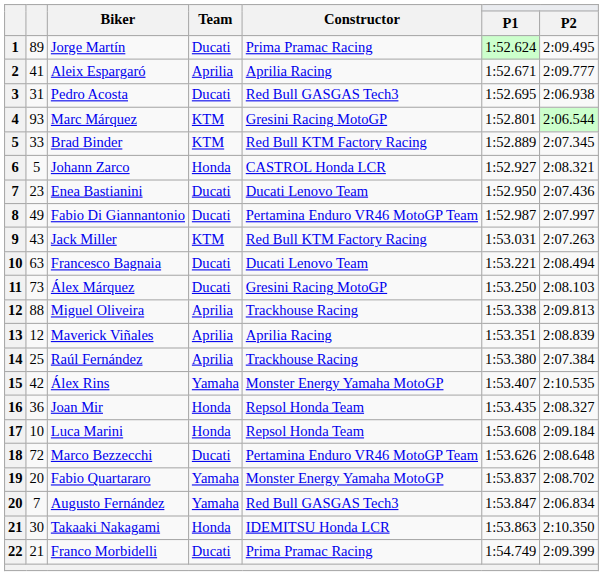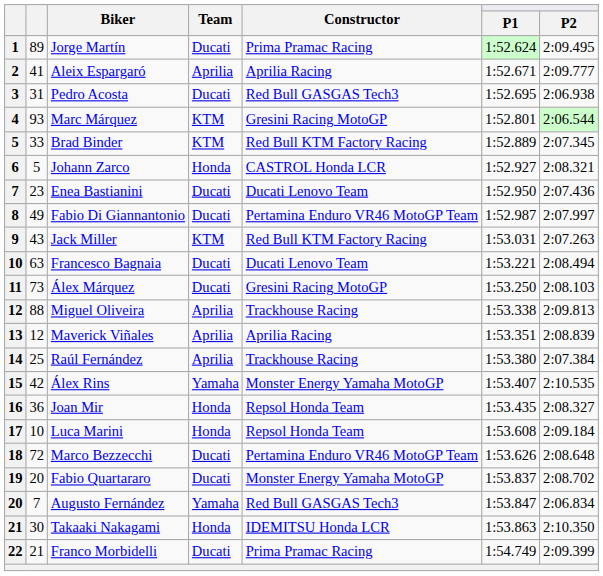Fabio Quartararo | Team: Yamaha -> Ducati
